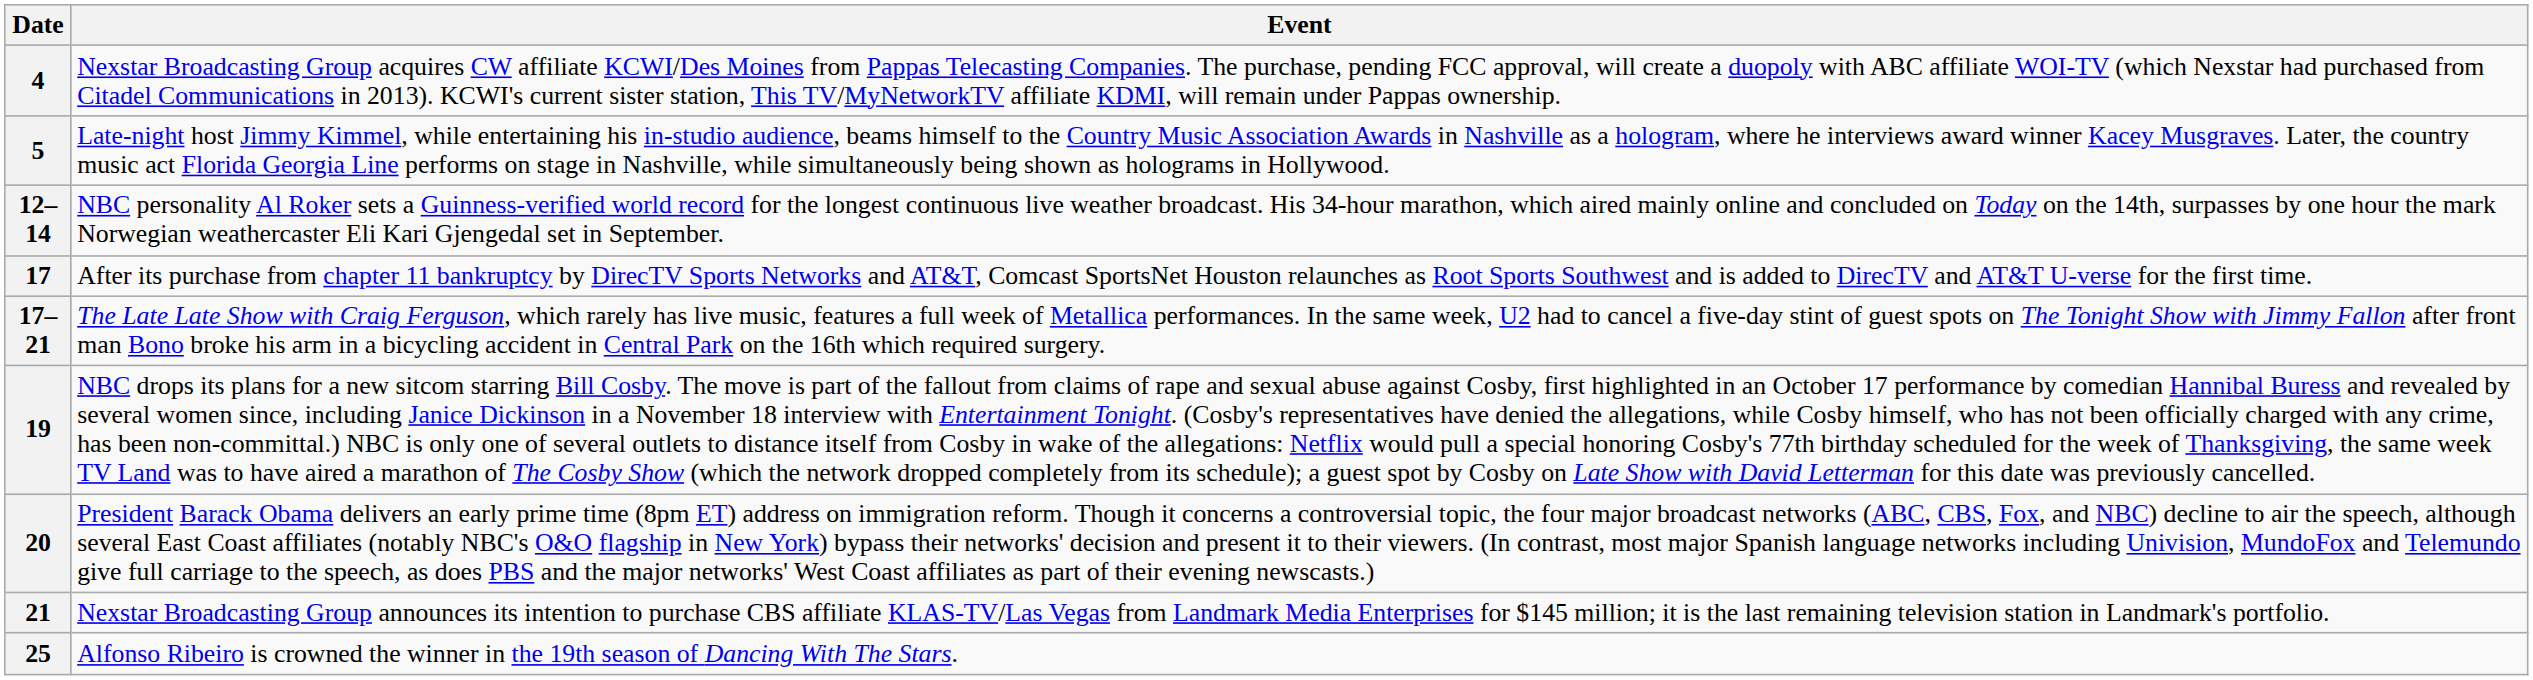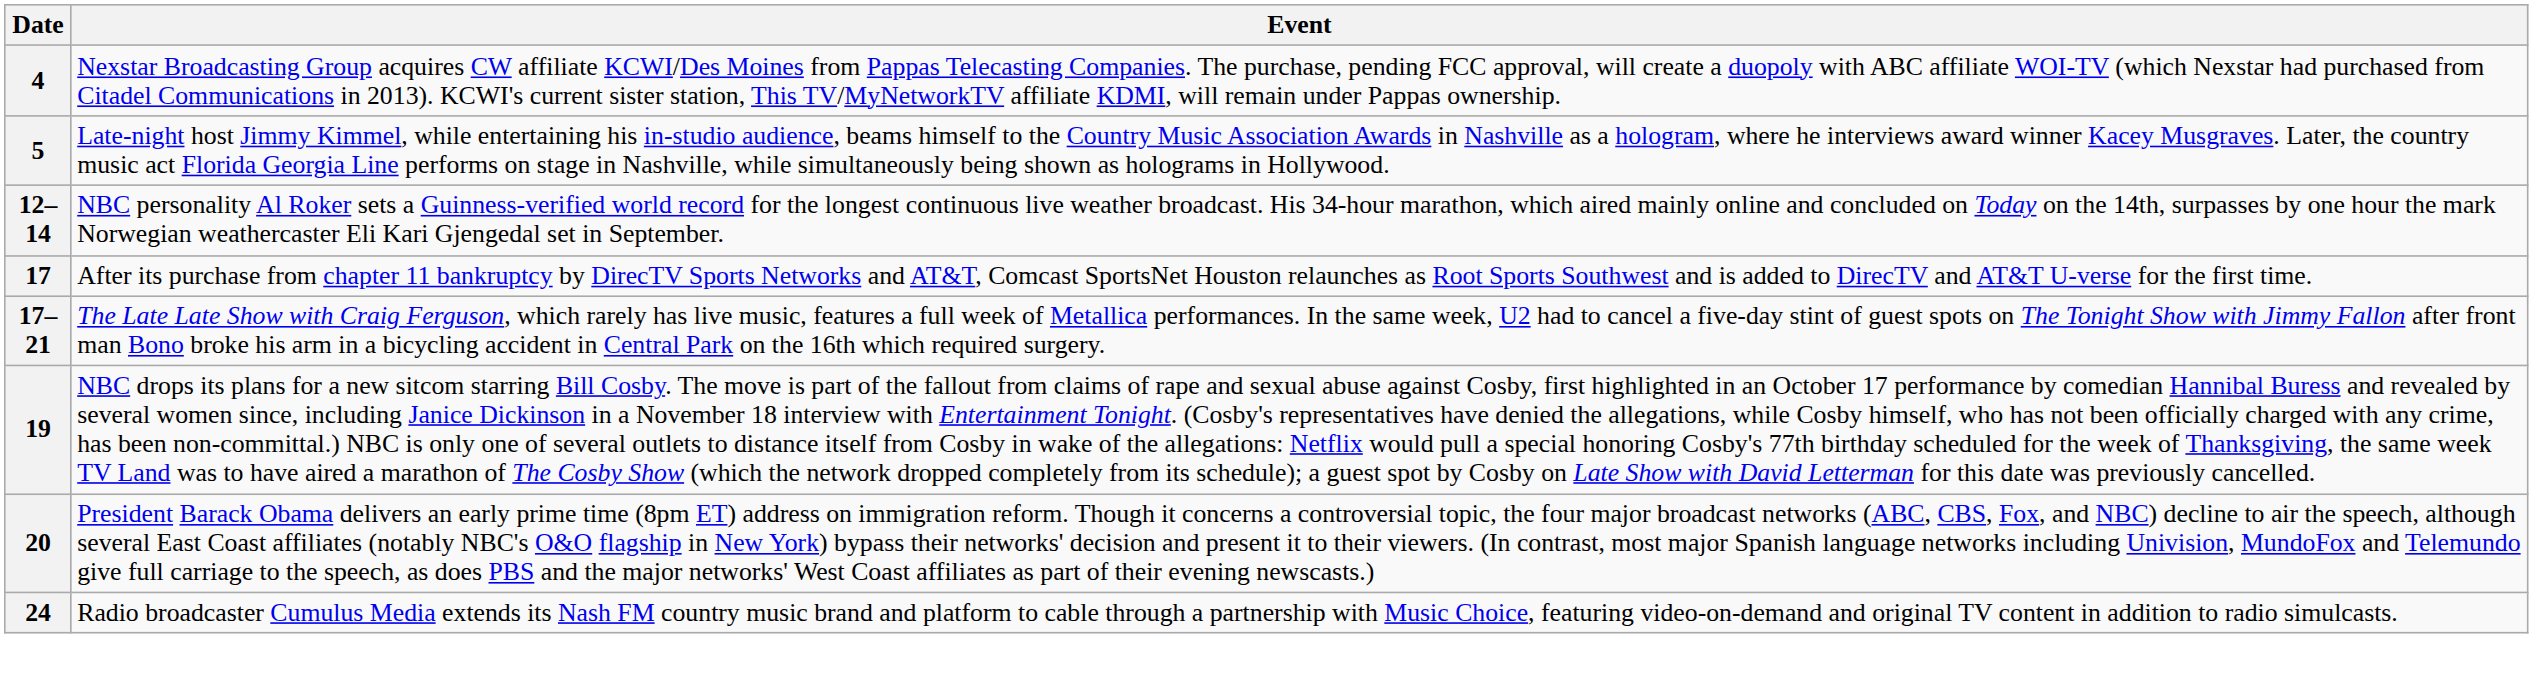- row: 21 | Nexstar Broadcasting Group announces its intention to purchase CBS affiliate KLAS-TV/Las Vegas from Landmark Media Enterprises for $145 million; it is the last remaining television station in Landmark's portfolio.
+ row: 24 | Radio broadcaster Cumulus Media extends its Nash FM country music brand and platform to cable through a partnership with Music Choice, featuring video-on-demand and original TV content in addition to radio simulcasts.
- row: 25 | Alfonso Ribeiro is crowned the winner in the 19th season of Dancing With The Stars.
